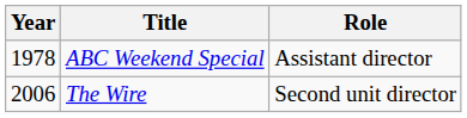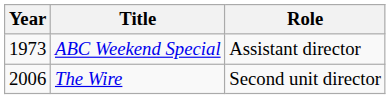ABC Weekend Special | Year: 1978 -> 1973
